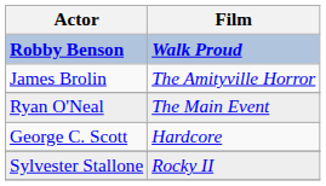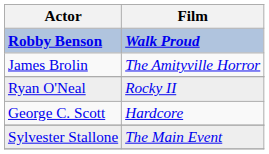Ryan O'Neal | Film: The Main Event -> Rocky II
Sylvester Stallone | Film: Rocky II -> The Main Event
